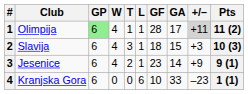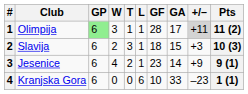Olimpija | W: 4 -> 3
Slavija | W: 4 -> 2
